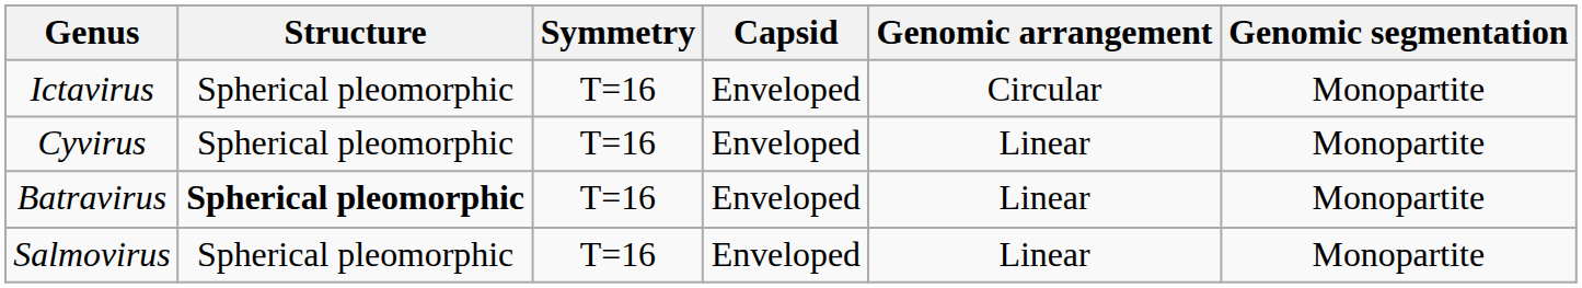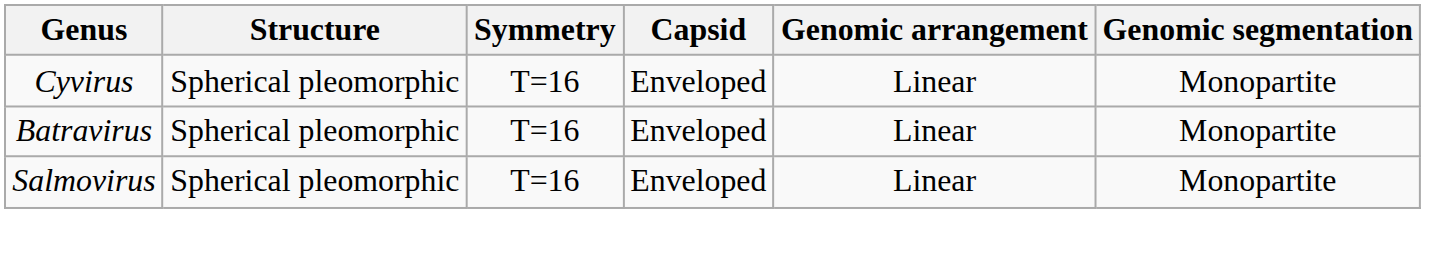- row: Ictavirus | Spherical pleomorphic | T=16 | Enveloped | Circular | Monopartite
Batravirus | Structure: bold -> normal
